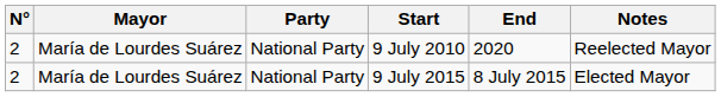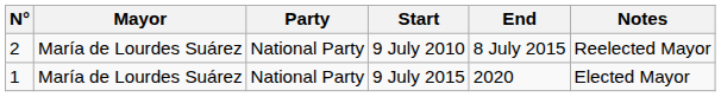9 July 2010 | End: 2020 -> 8 July 2015
9 July 2015 | N°: 2 -> 1
9 July 2015 | End: 8 July 2015 -> 2020
